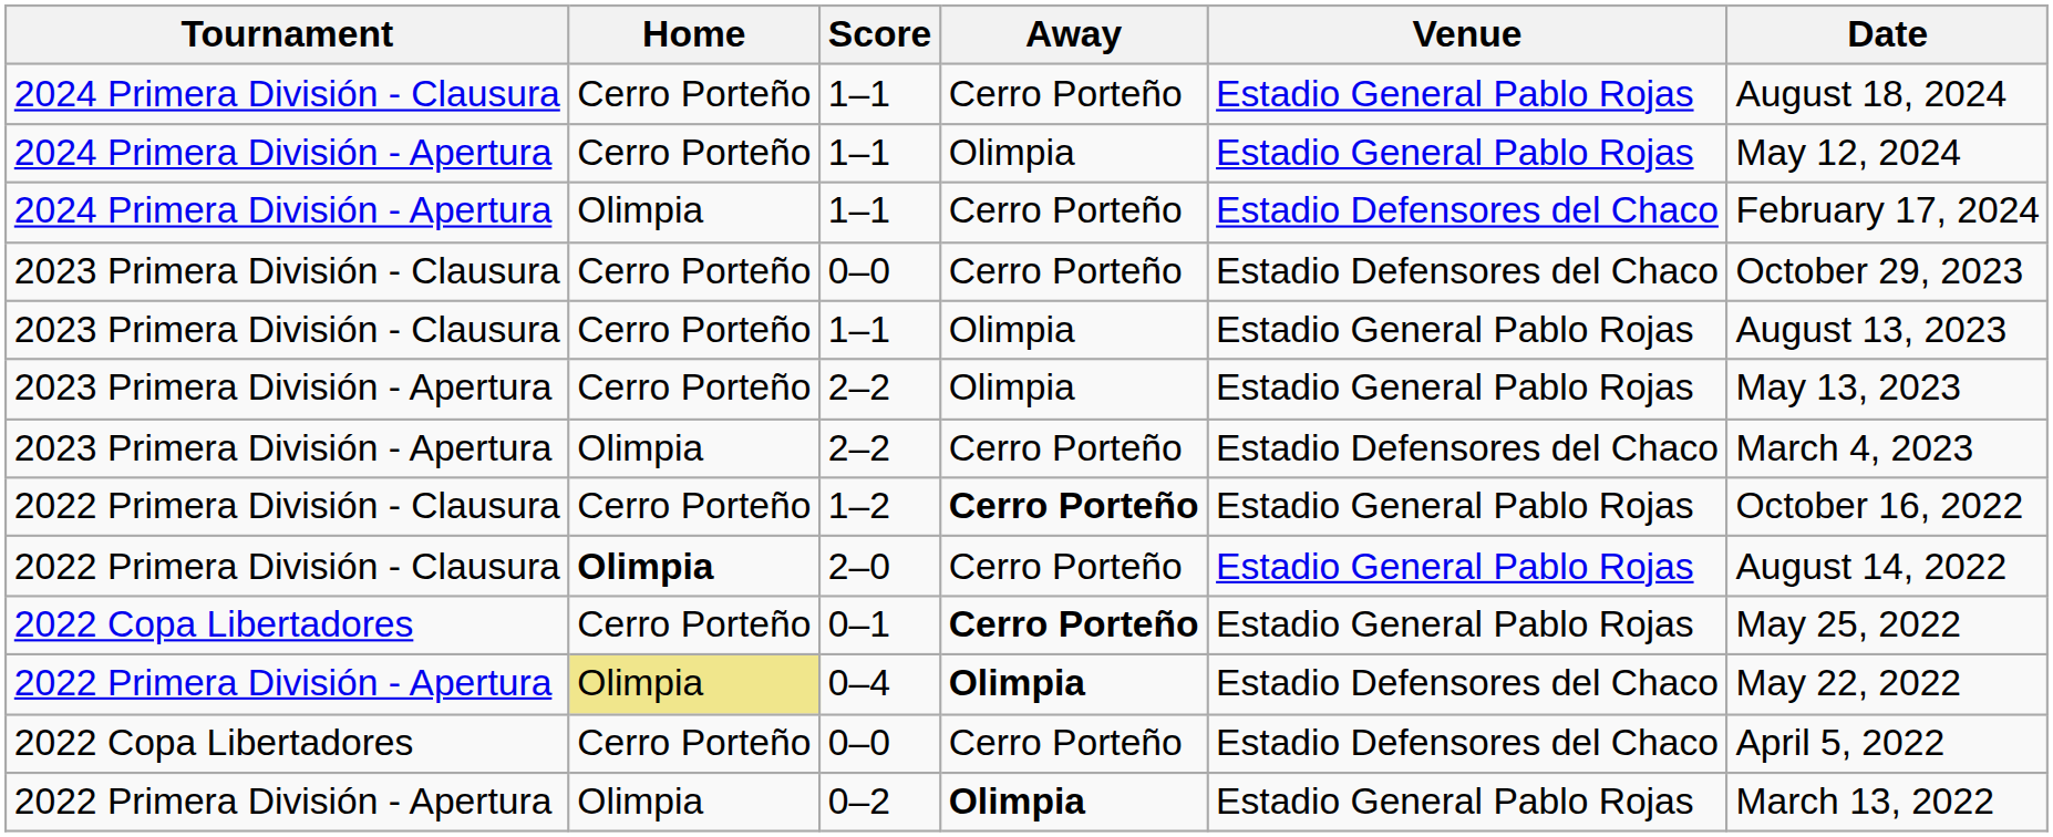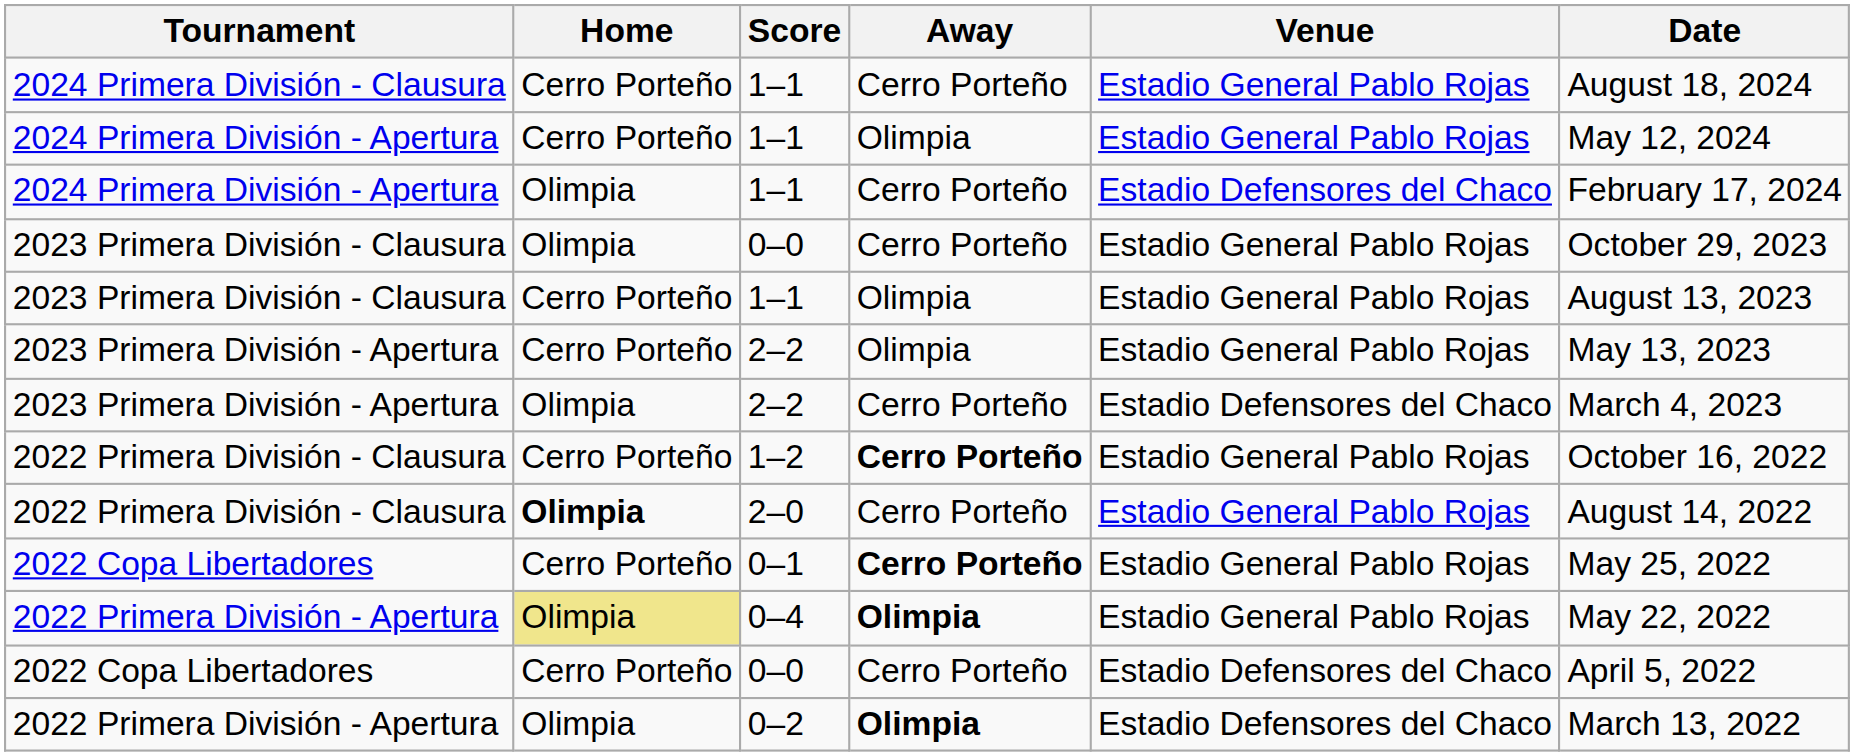2023 Primera División - Clausura / 0–0 | Home: Cerro Porteño -> Olimpia
2023 Primera División - Clausura / 0–0 | Venue: Estadio Defensores del Chaco -> Estadio General Pablo Rojas
0–4 | Venue: Estadio Defensores del Chaco -> Estadio General Pablo Rojas
0–2 | Venue: Estadio General Pablo Rojas -> Estadio Defensores del Chaco
